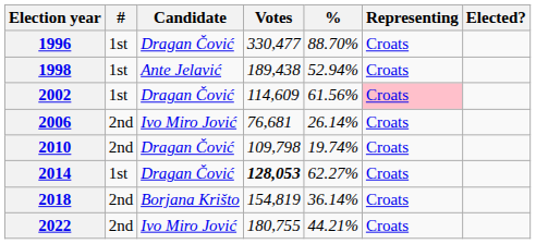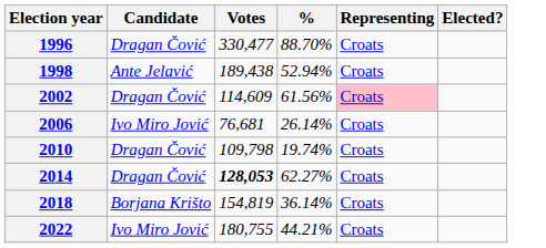- column: # | 1st | 1st | 1st | 2nd | 2nd | 1st | 2nd | 2nd
